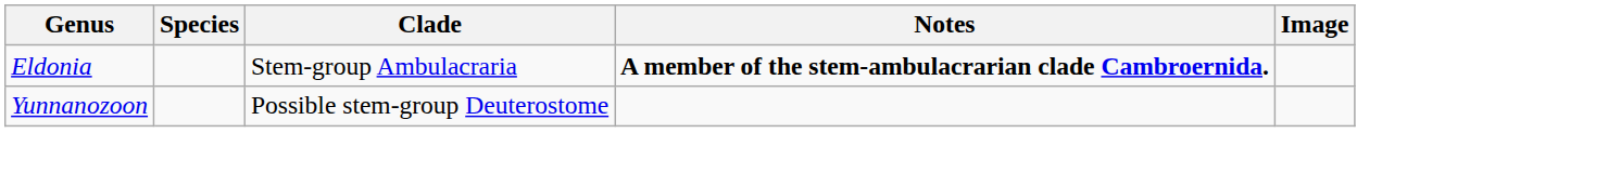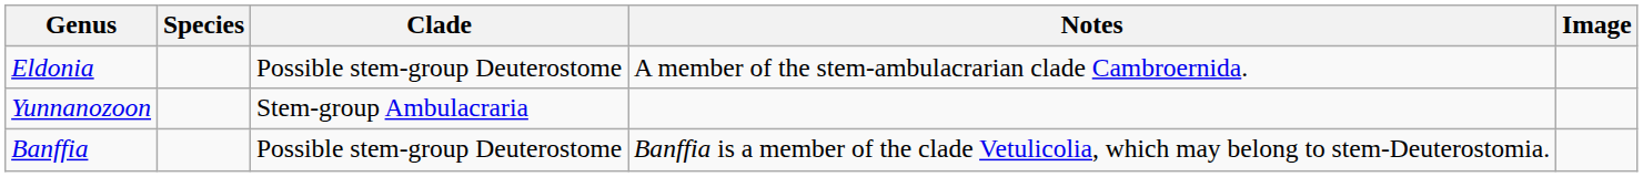Eldonia | Clade: Stem-group Ambulacraria -> Possible stem-group Deuterostome
Eldonia | Notes: bold -> normal
Yunnanozoon | Clade: Possible stem-group Deuterostome -> Stem-group Ambulacraria
+ row: Banffia | Possible stem-group Deuterostome | Banffia is a member of the clade Vetulicolia, which may belong to stem-Deuterostomia.
